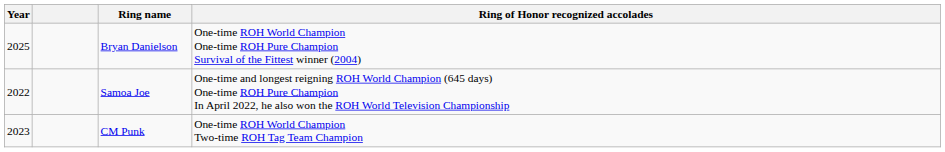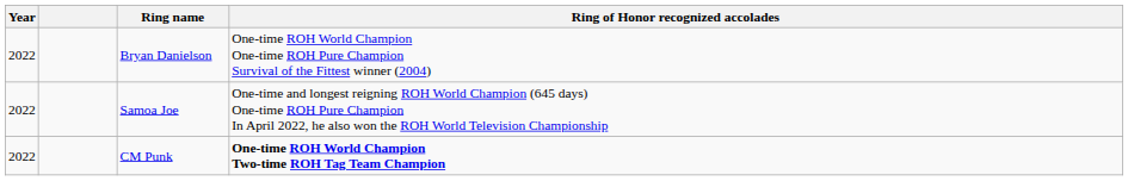Bryan Danielson | Year: 2025 -> 2022
CM Punk | Year: 2023 -> 2022
CM Punk | Ring of Honor recognized accolades: normal -> bold
